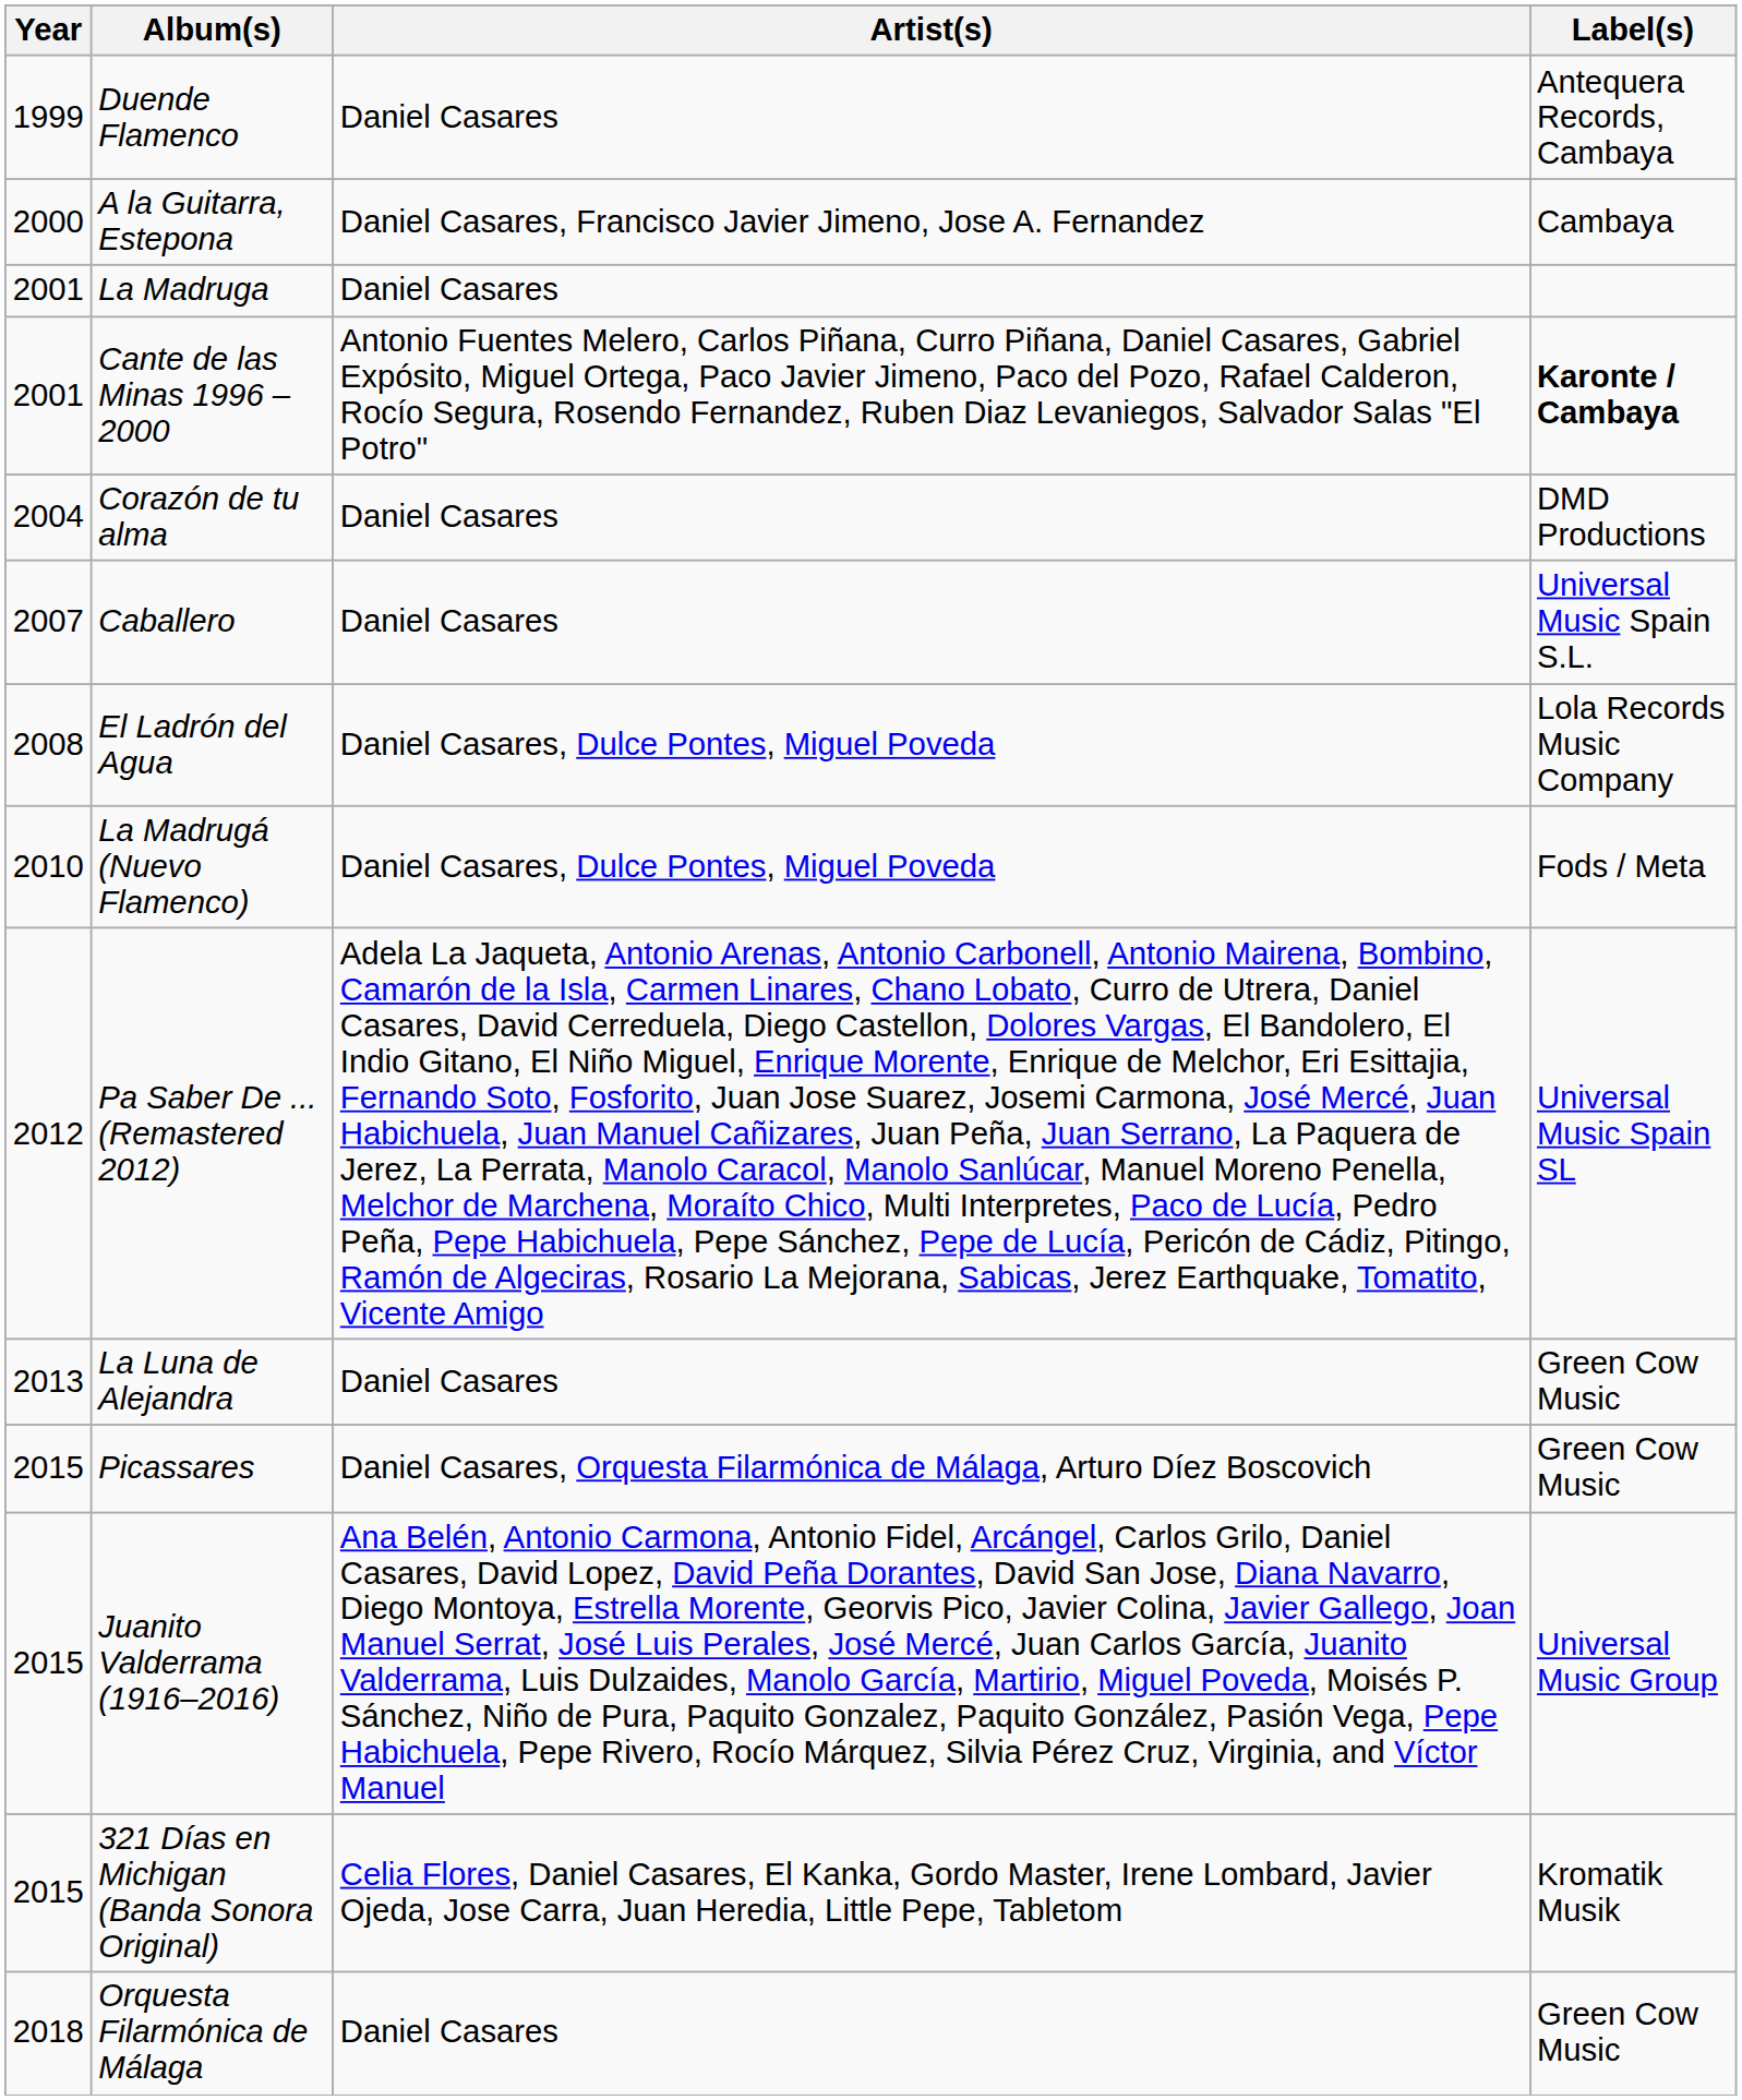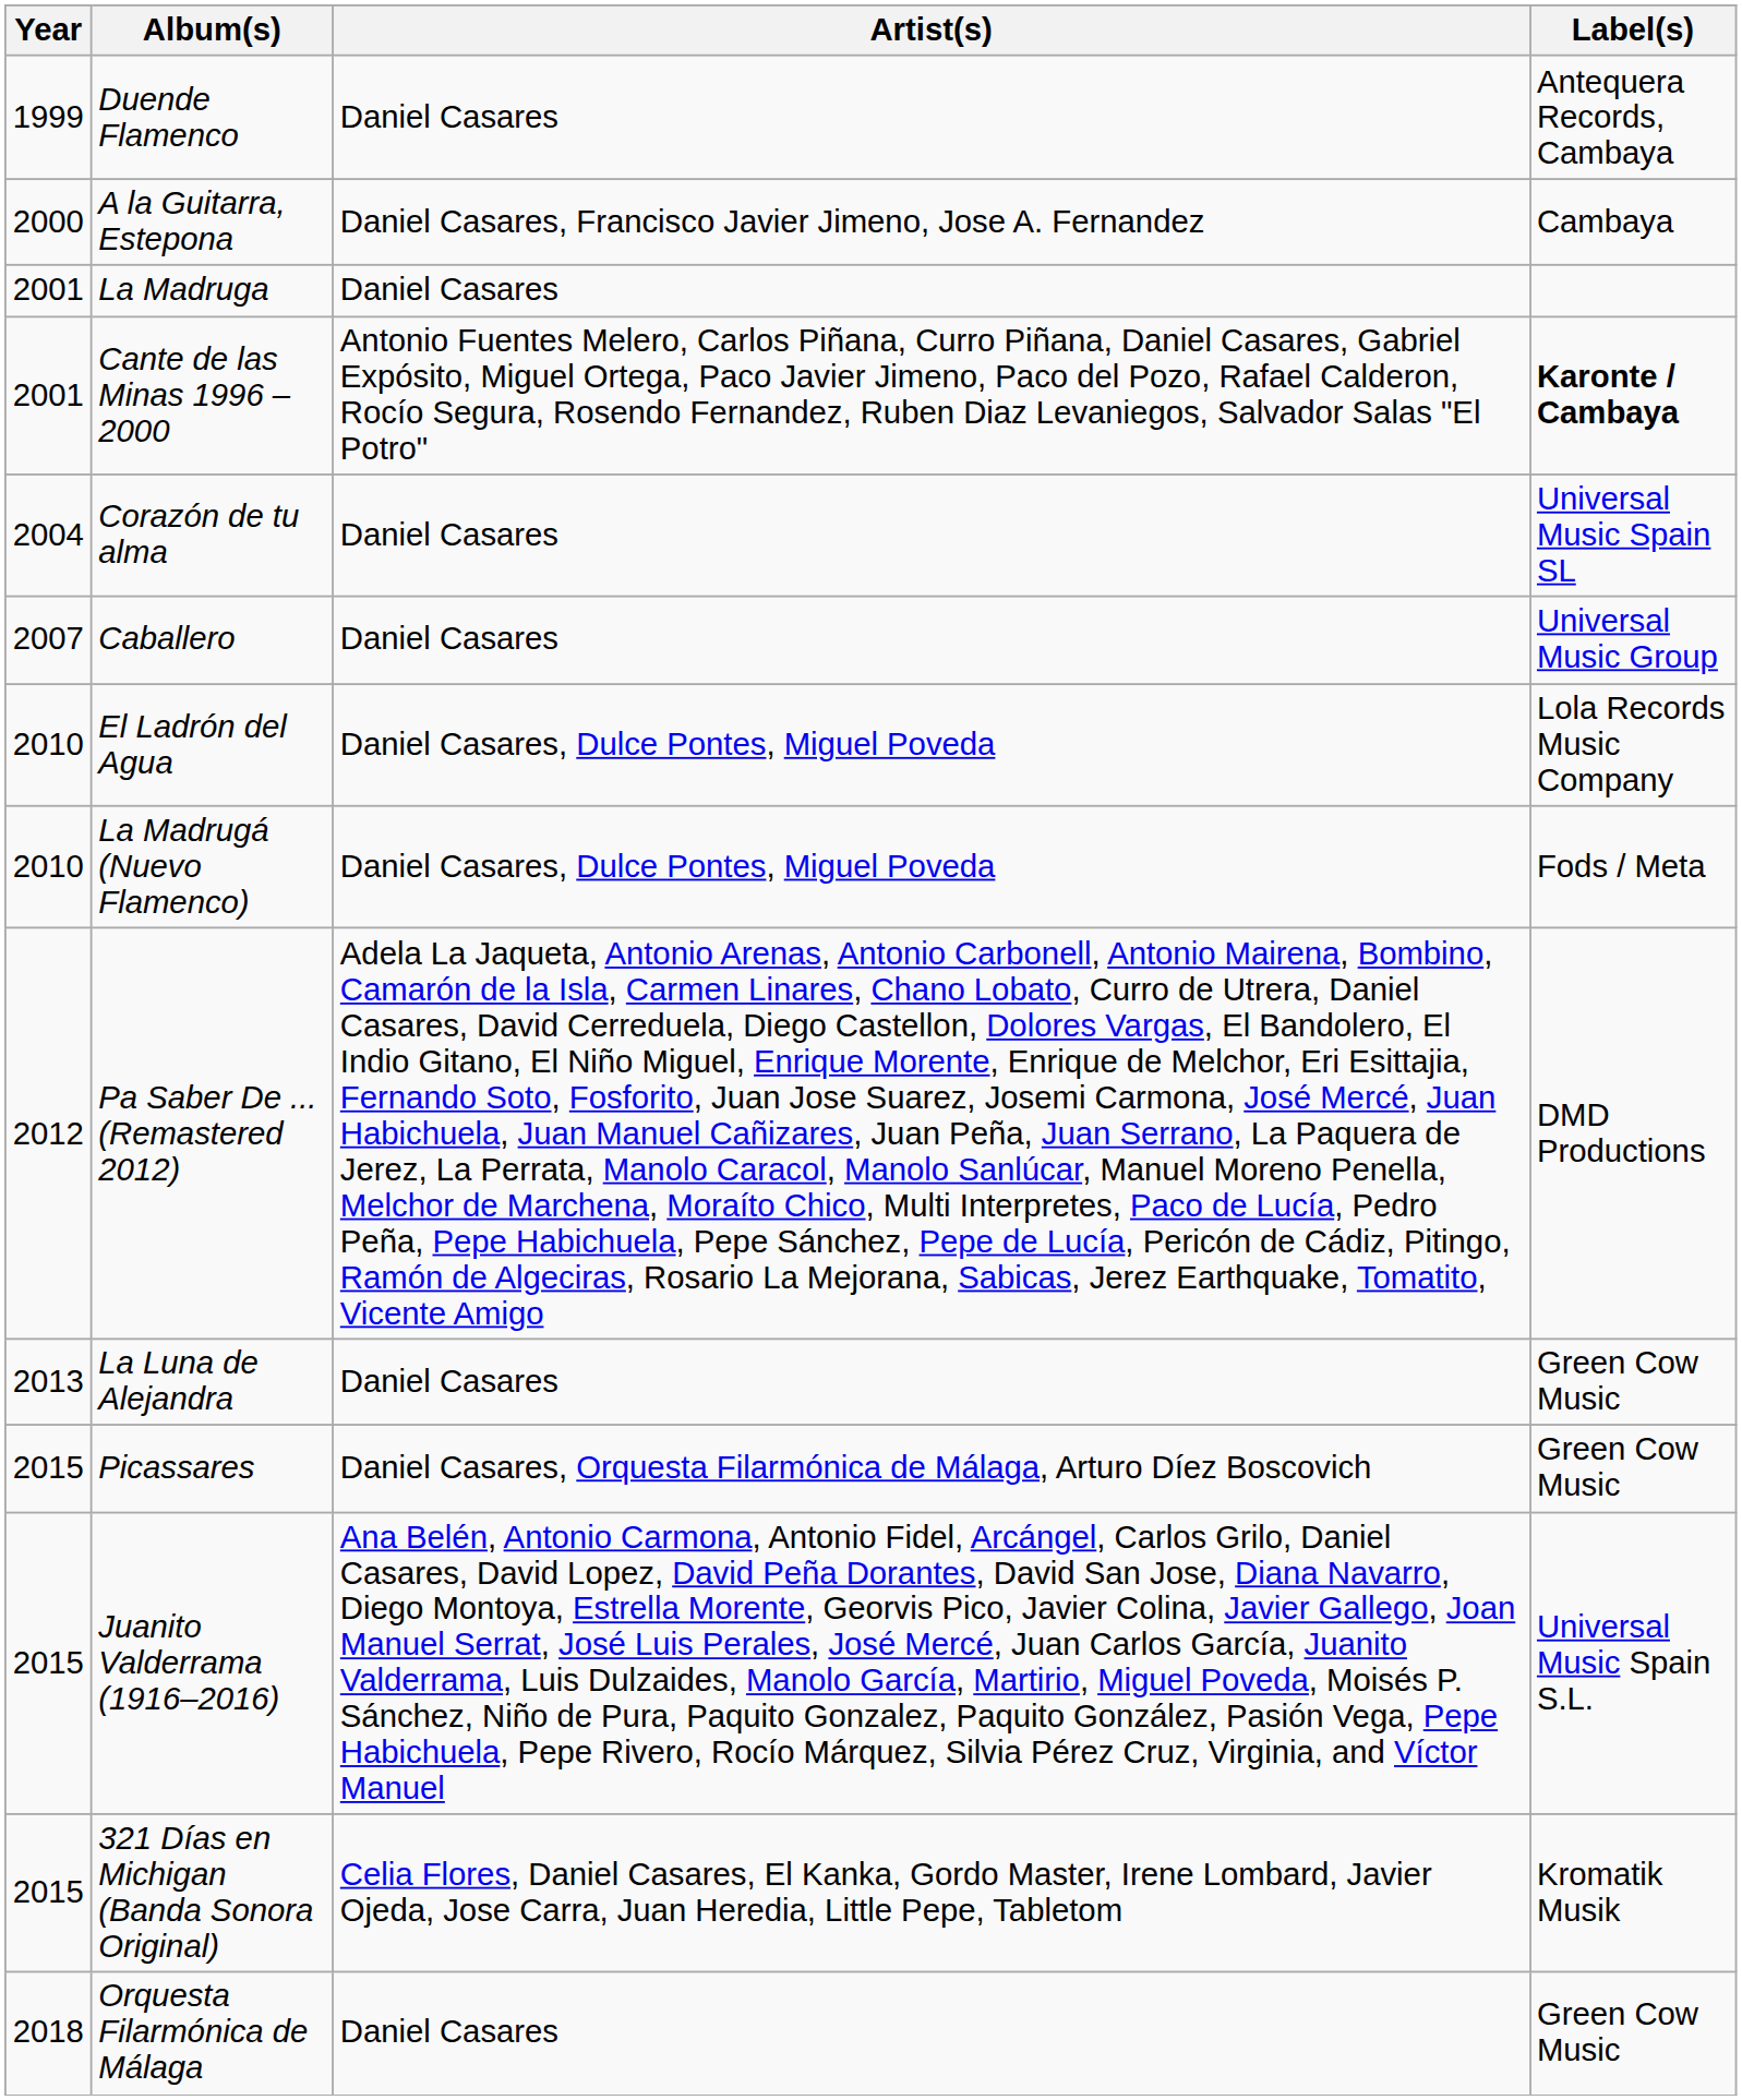Corazón de tu alma | Label(s): DMD Productions -> Universal Music Spain SL
Caballero | Label(s): Universal Music Spain S.L. -> Universal Music Group
El Ladrón del Agua | Year: 2008 -> 2010
Pa Saber De ... (Remastered 2012) | Label(s): Universal Music Spain SL -> DMD Productions
Juanito Valderrama (1916–2016) | Label(s): Universal Music Group -> Universal Music Spain S.L.
